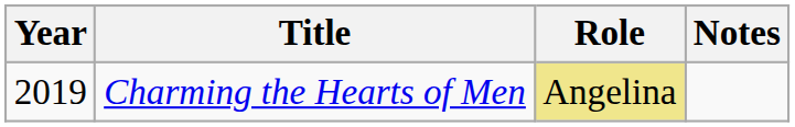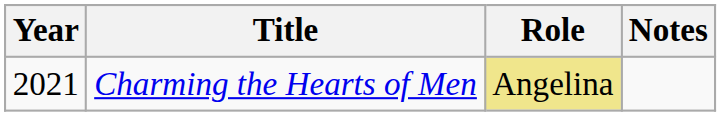Charming the Hearts of Men | Year: 2019 -> 2021
